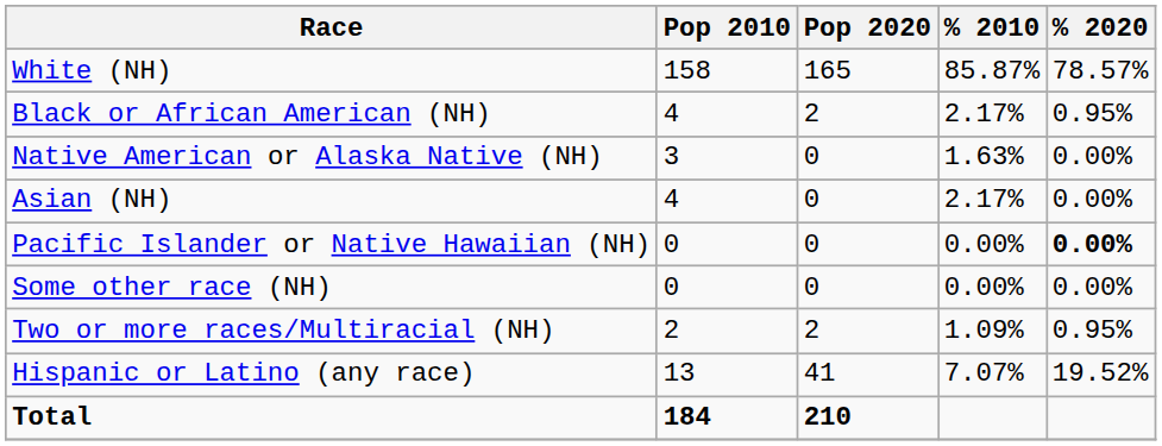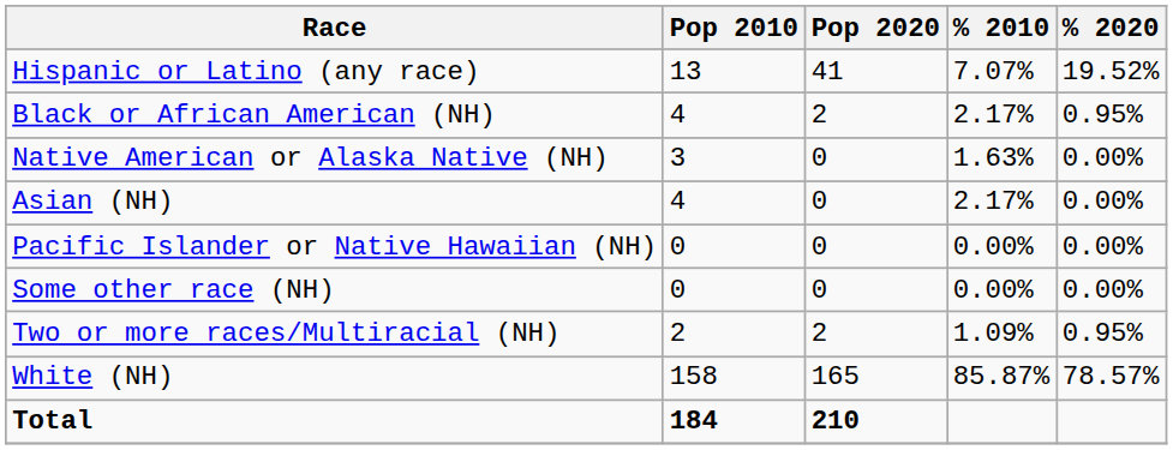rows swapped: White (NH) <-> Hispanic or Latino (any race)
Pacific Islander or Native Hawaiian (NH) | % 2020: bold -> normal
